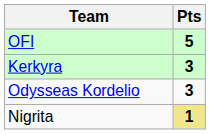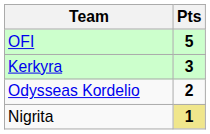Odysseas Kordelio | Pts: 3 -> 2
